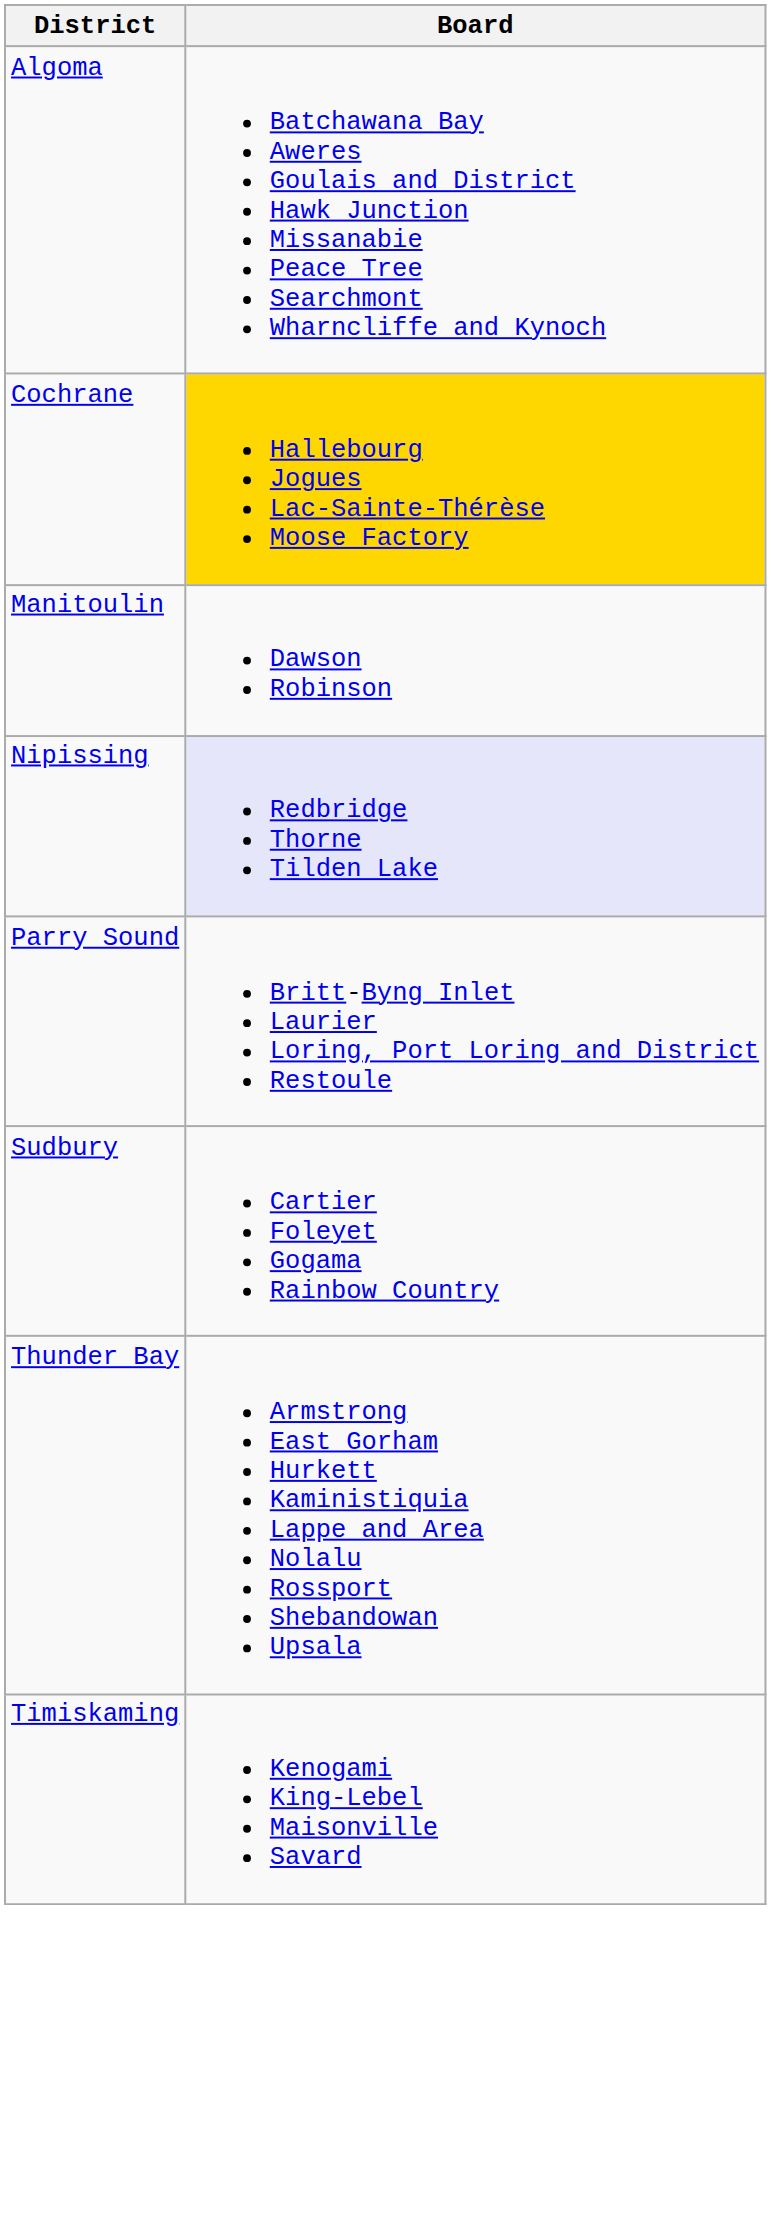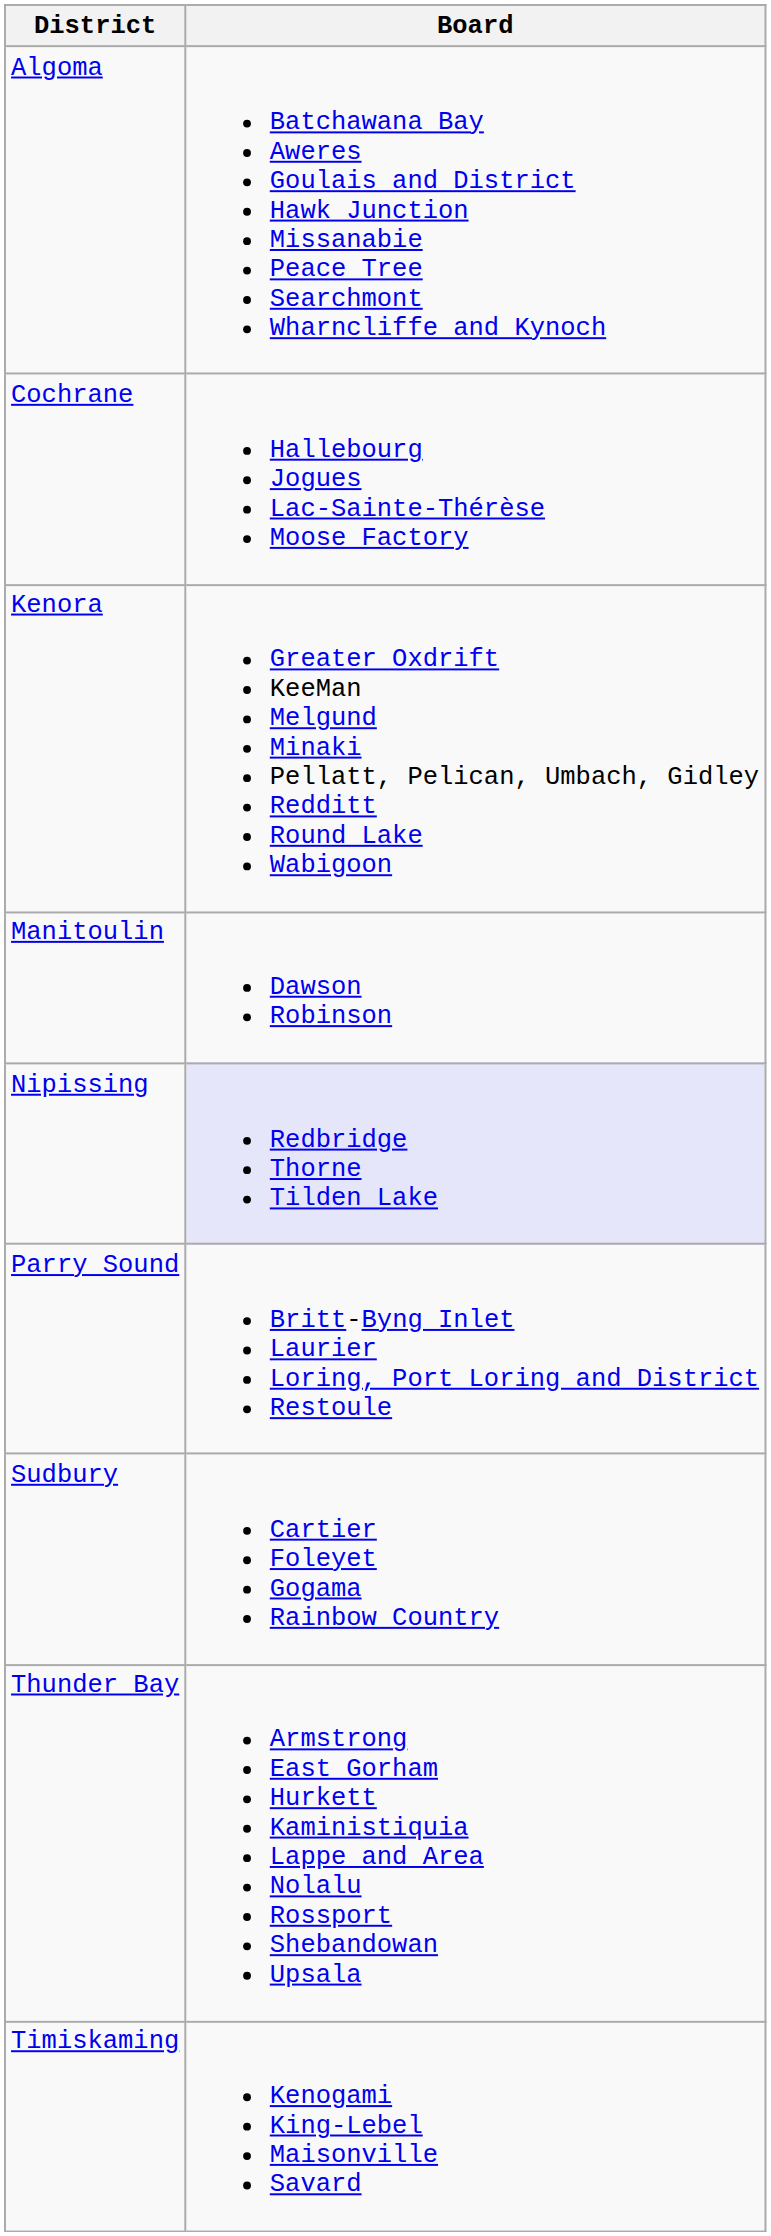Cochrane | Board: gold background -> no background
+ row: Kenora | Greater Oxdrift KeeMan Melgund Minaki Pellatt, Pelican, Umbach, Gidley Redditt Round Lake Wabigoon
